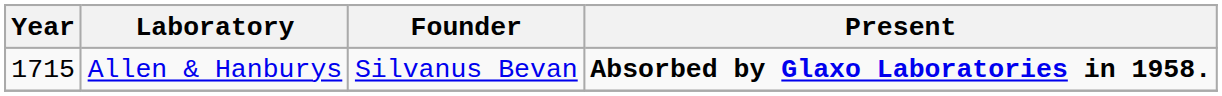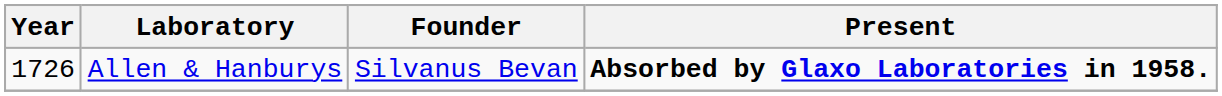Allen & Hanburys | Year: 1715 -> 1726
